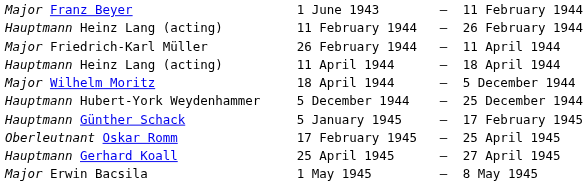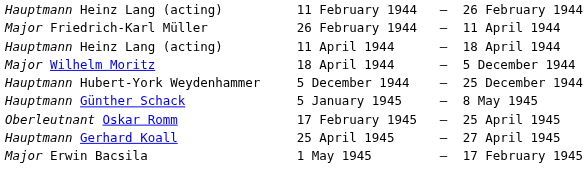- row: Major Franz Beyer | 1 June 1943 | – | 11 February 1944
5 January 1945 | column 4: 17 February 1945 -> 8 May 1945
1 May 1945 | column 4: 8 May 1945 -> 17 February 1945
